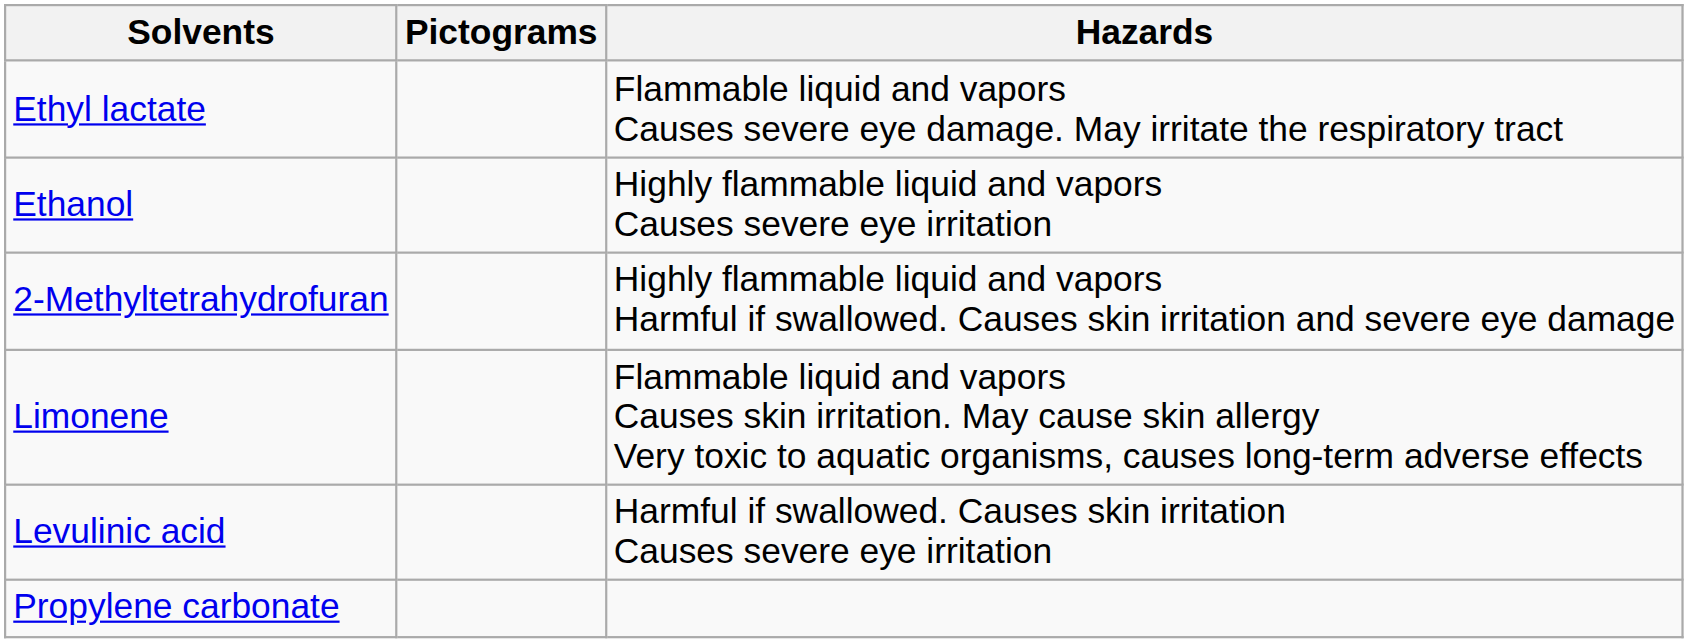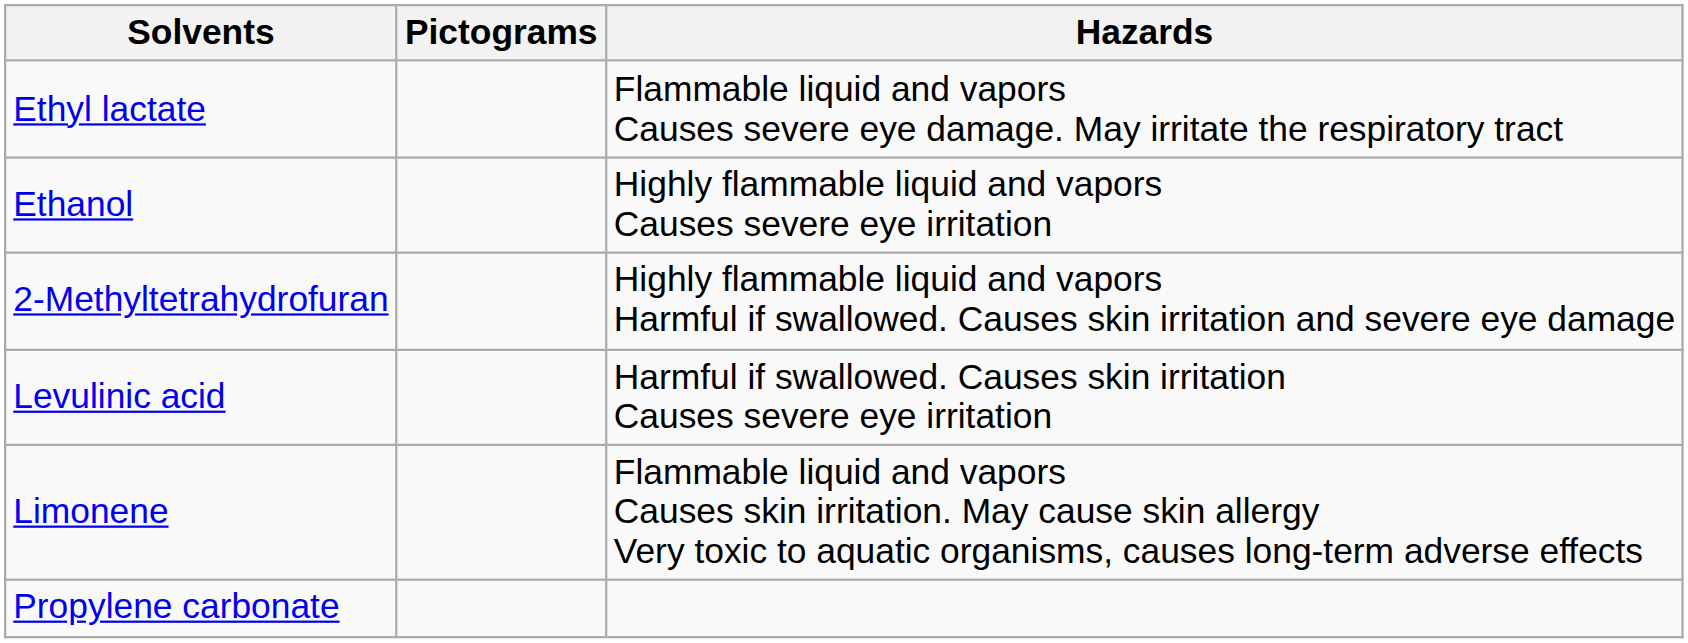rows swapped: Levulinic acid <-> Limonene
